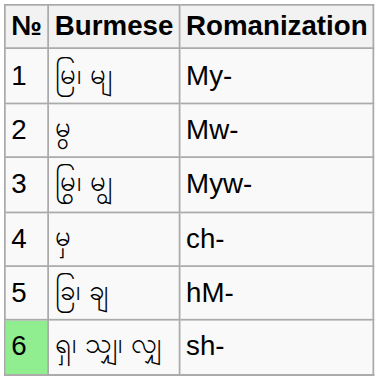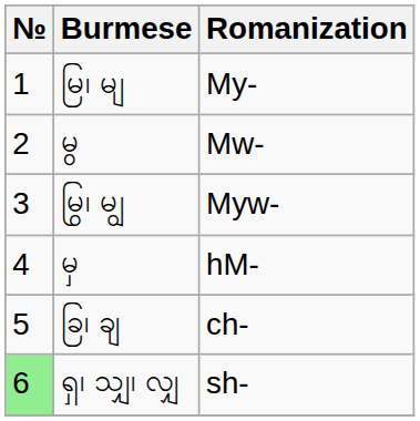မှ | Romanization: ch- -> hM-
ခြ၊ ချ | Romanization: hM- -> ch-
